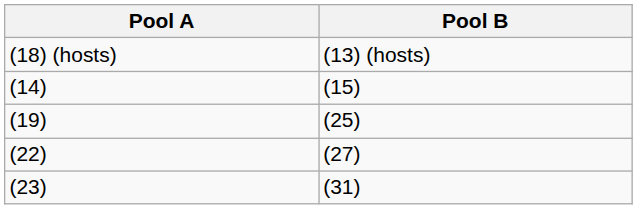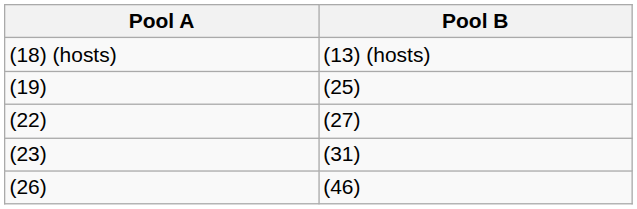- row: (14) | (15)
+ row: (26) | (46)
